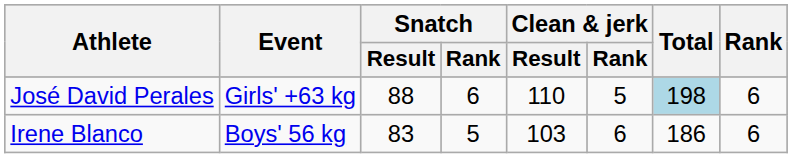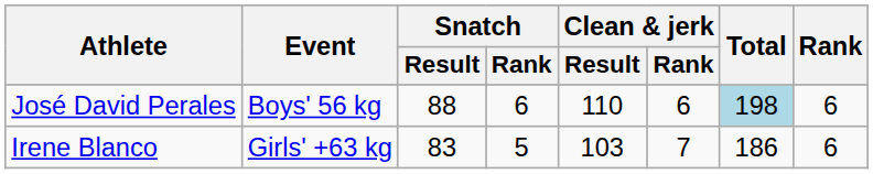José David Perales | Event: Girls' +63 kg -> Boys' 56 kg
José David Perales | Clean & jerk / Rank: 5 -> 6
Irene Blanco | Event: Boys' 56 kg -> Girls' +63 kg
Irene Blanco | Clean & jerk / Rank: 6 -> 7
